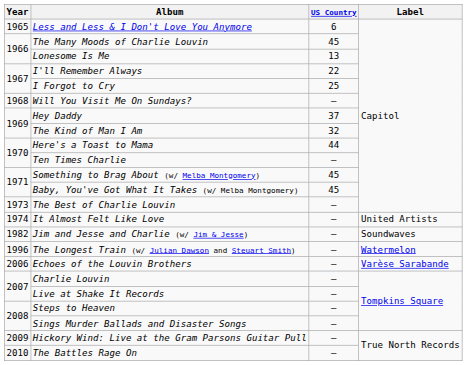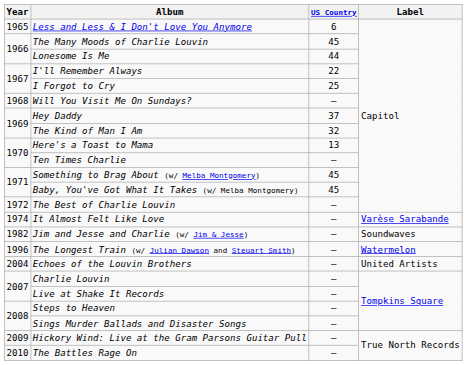Lonesome Is Me | US Country: 13 -> 44
Here's a Toast to Mama | US Country: 44 -> 13
The Best of Charlie Louvin | Year: 1973 -> 1972
It Almost Felt Like Love | Label: United Artists -> Varèse Sarabande
Echoes of the Louvin Brothers | Year: 2006 -> 2004
Echoes of the Louvin Brothers | Label: Varèse Sarabande -> United Artists
